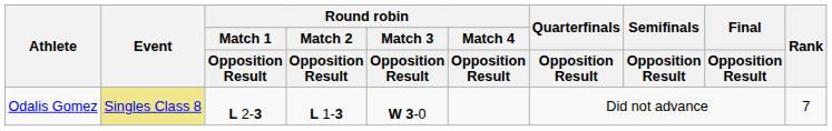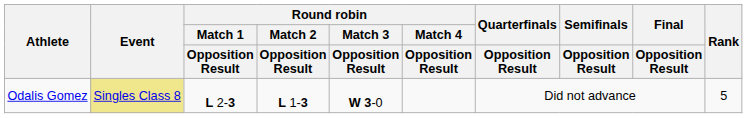Odalis Gomez | Rank: 7 -> 5
